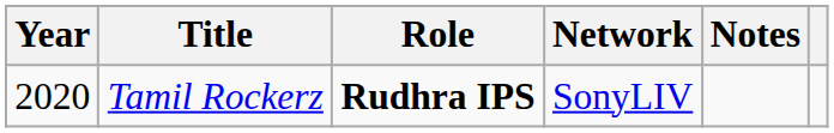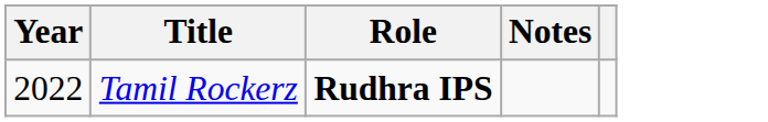- column: Network | SonyLIV
Tamil Rockerz | Year: 2020 -> 2022
